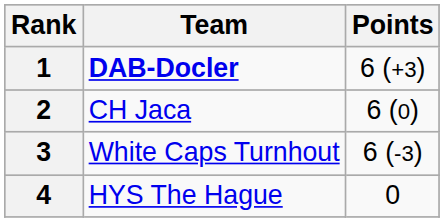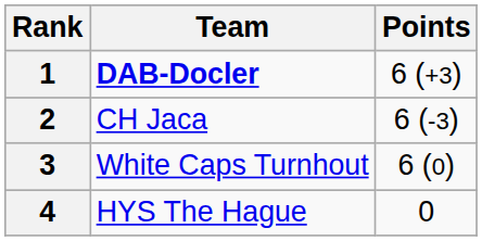2 | Points: 6 (0) -> 6 (-3)
3 | Points: 6 (-3) -> 6 (0)
